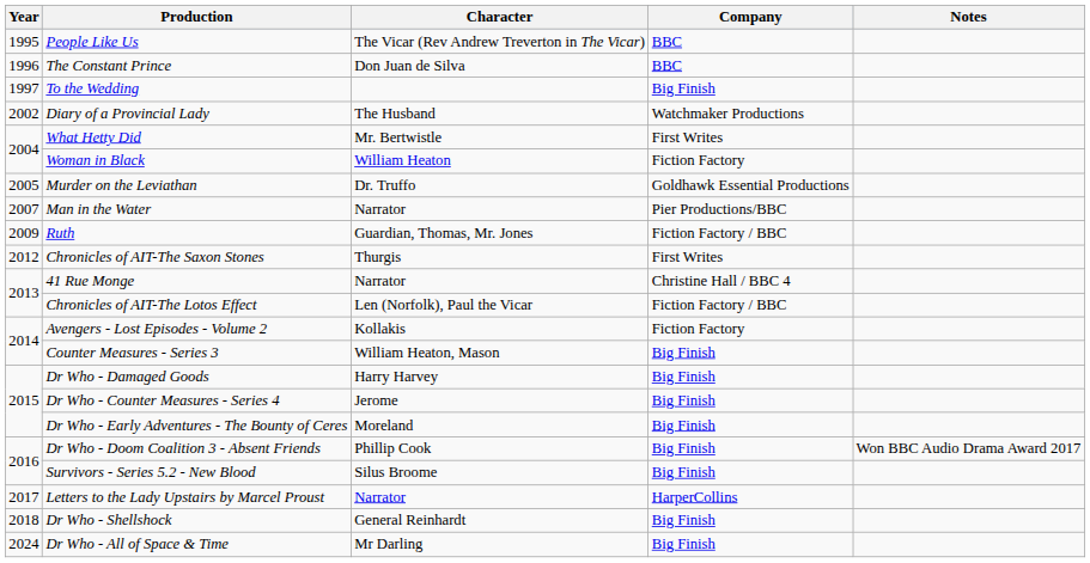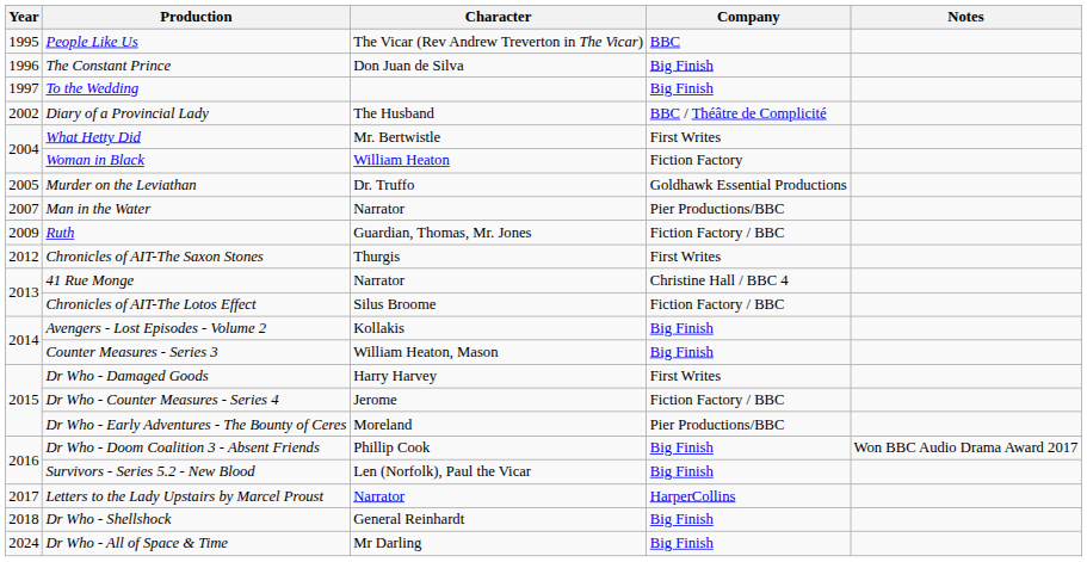The Constant Prince | Company: BBC -> Big Finish
Diary of a Provincial Lady | Company: Watchmaker Productions -> BBC / Théâtre de Complicité
Chronicles of AIT-The Lotos Effect | Character: Len (Norfolk), Paul the Vicar -> Silus Broome
Avengers - Lost Episodes - Volume 2 | Company: Fiction Factory -> Big Finish
Dr Who - Damaged Goods | Company: Big Finish -> First Writes
Dr Who - Counter Measures - Series 4 | Company: Big Finish -> Fiction Factory / BBC
Dr Who - Early Adventures - The Bounty of Ceres | Company: Big Finish -> Pier Productions/BBC
Survivors - Series 5.2 - New Blood | Character: Silus Broome -> Len (Norfolk), Paul the Vicar
